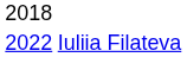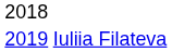Iuliia Filateva | column 1: 2022 -> 2019
